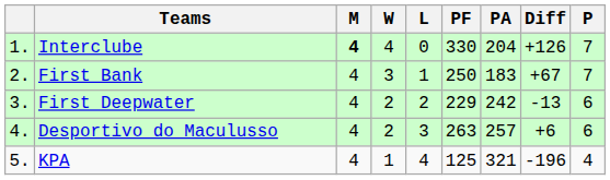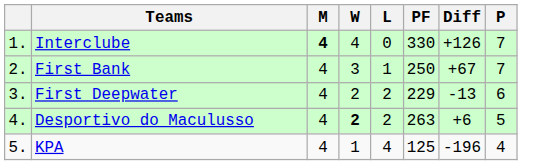- column: PA | 204 | 183 | 242 | 257 | 321
Desportivo do Maculusso | W: normal -> bold
Desportivo do Maculusso | L: 3 -> 2
Desportivo do Maculusso | P: 6 -> 5
